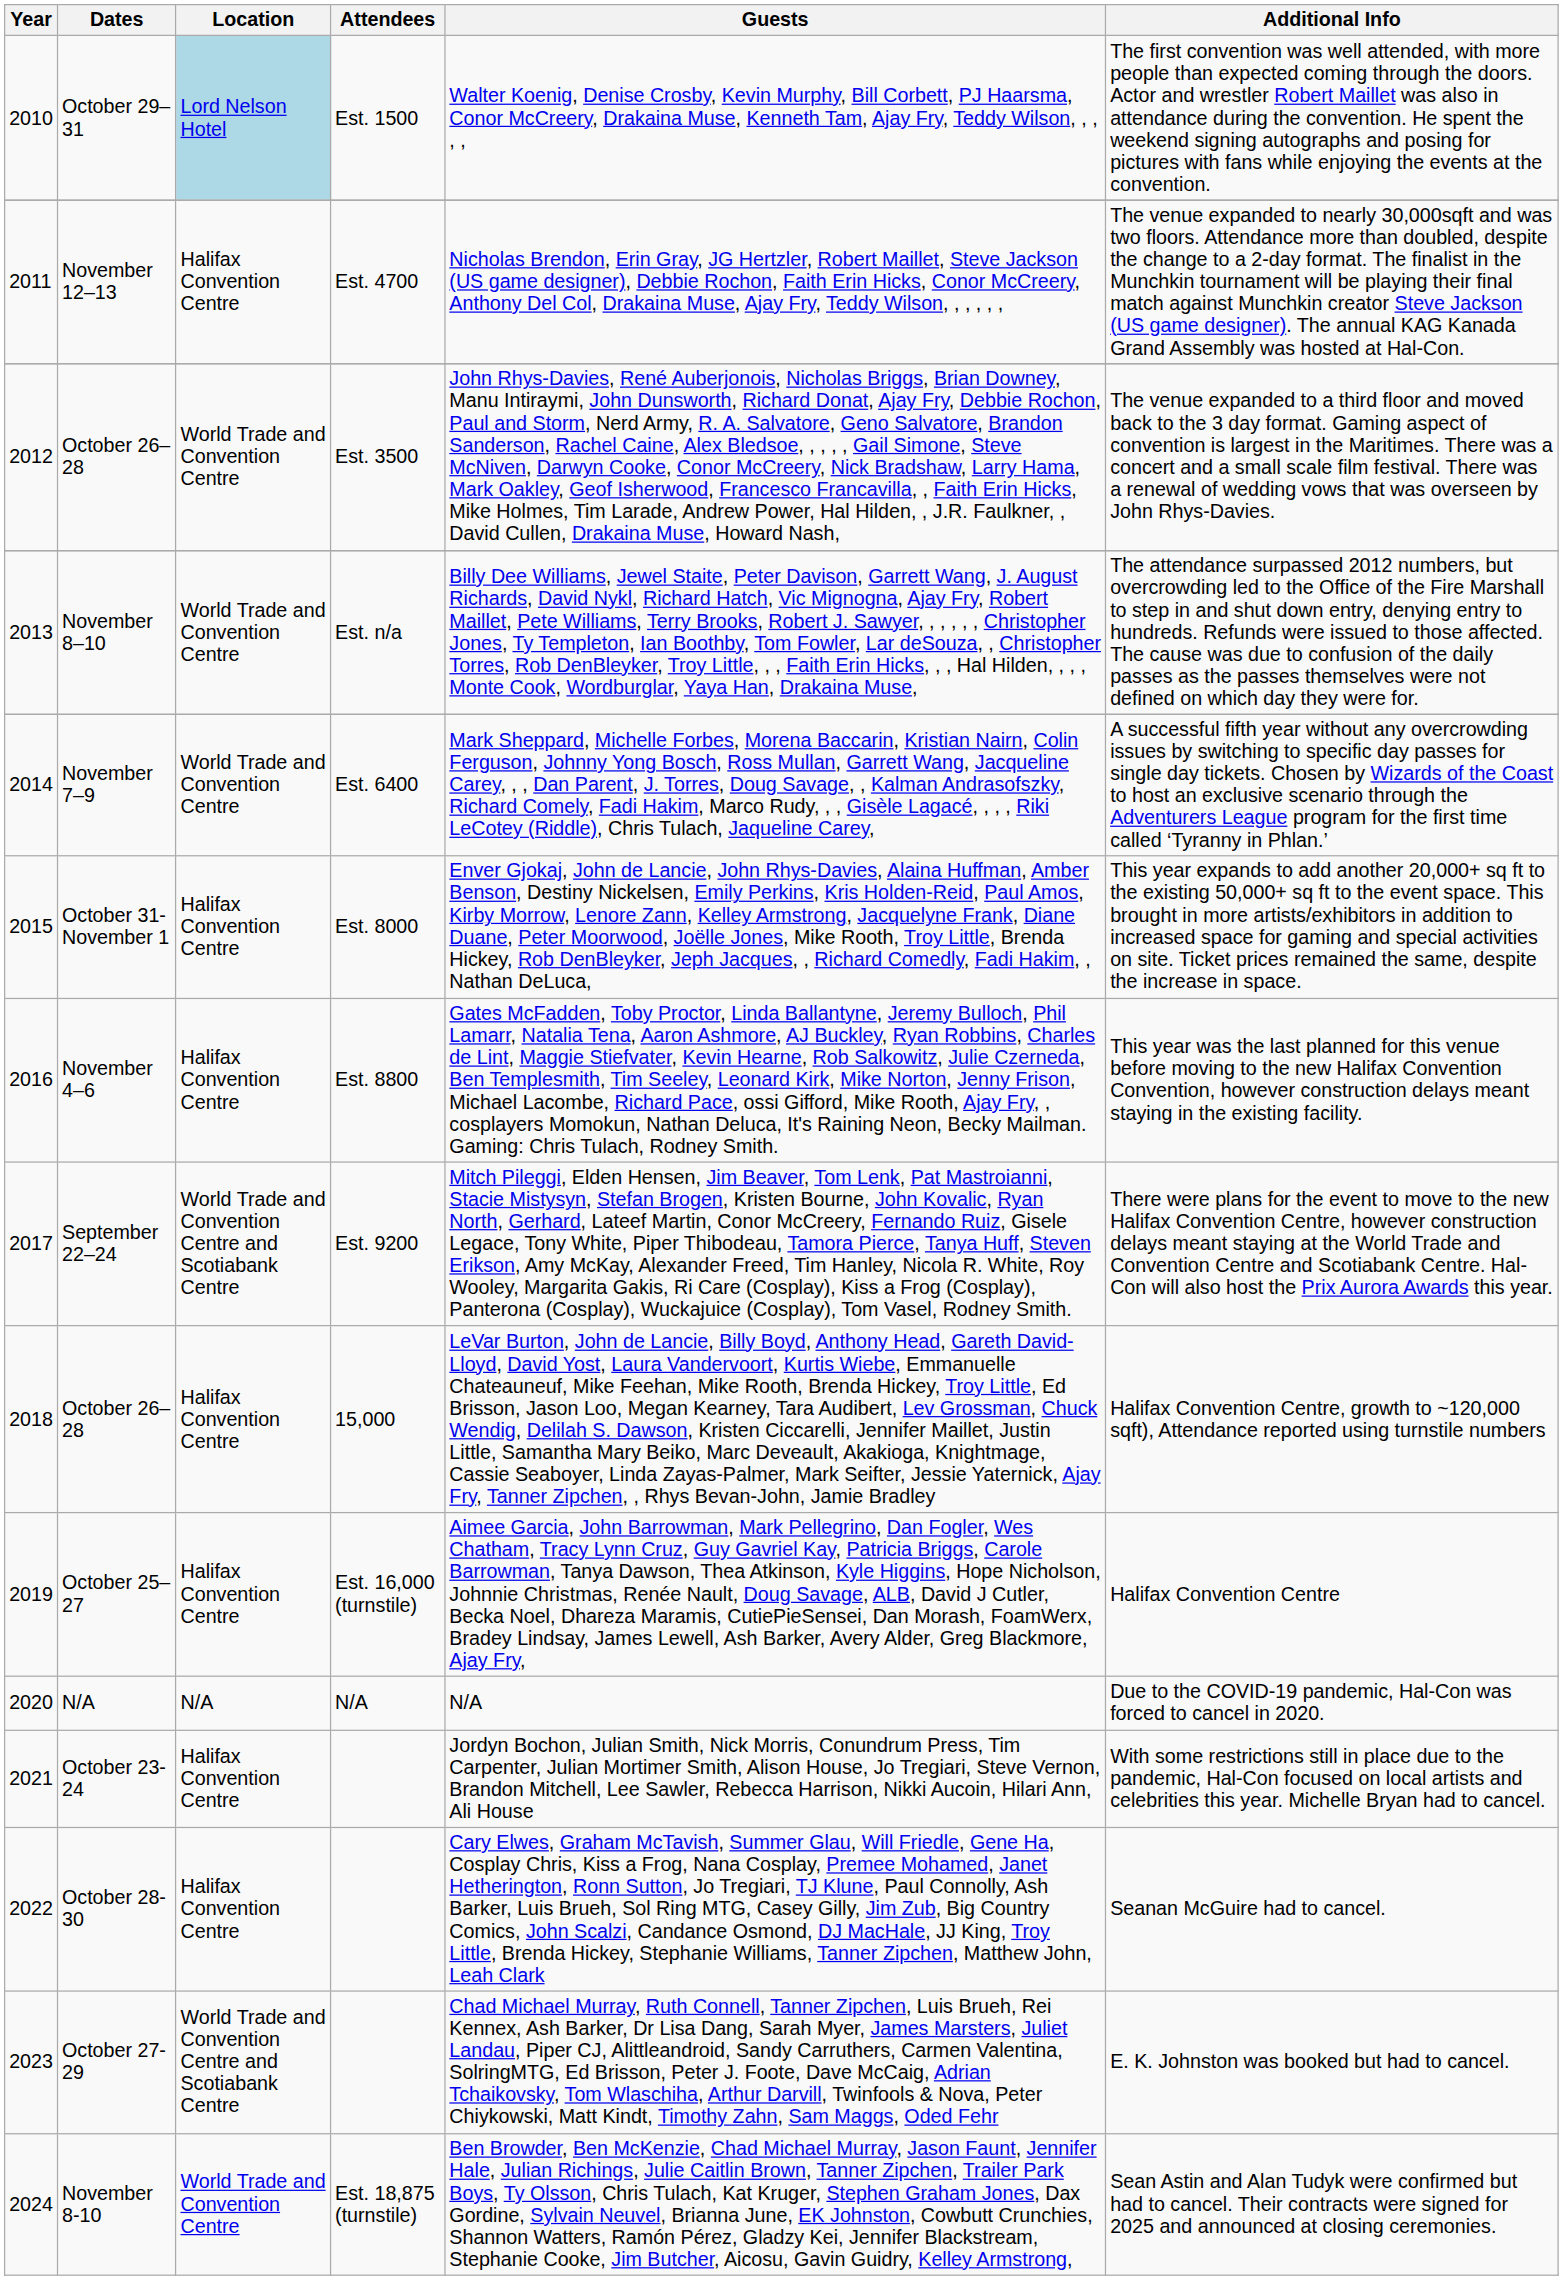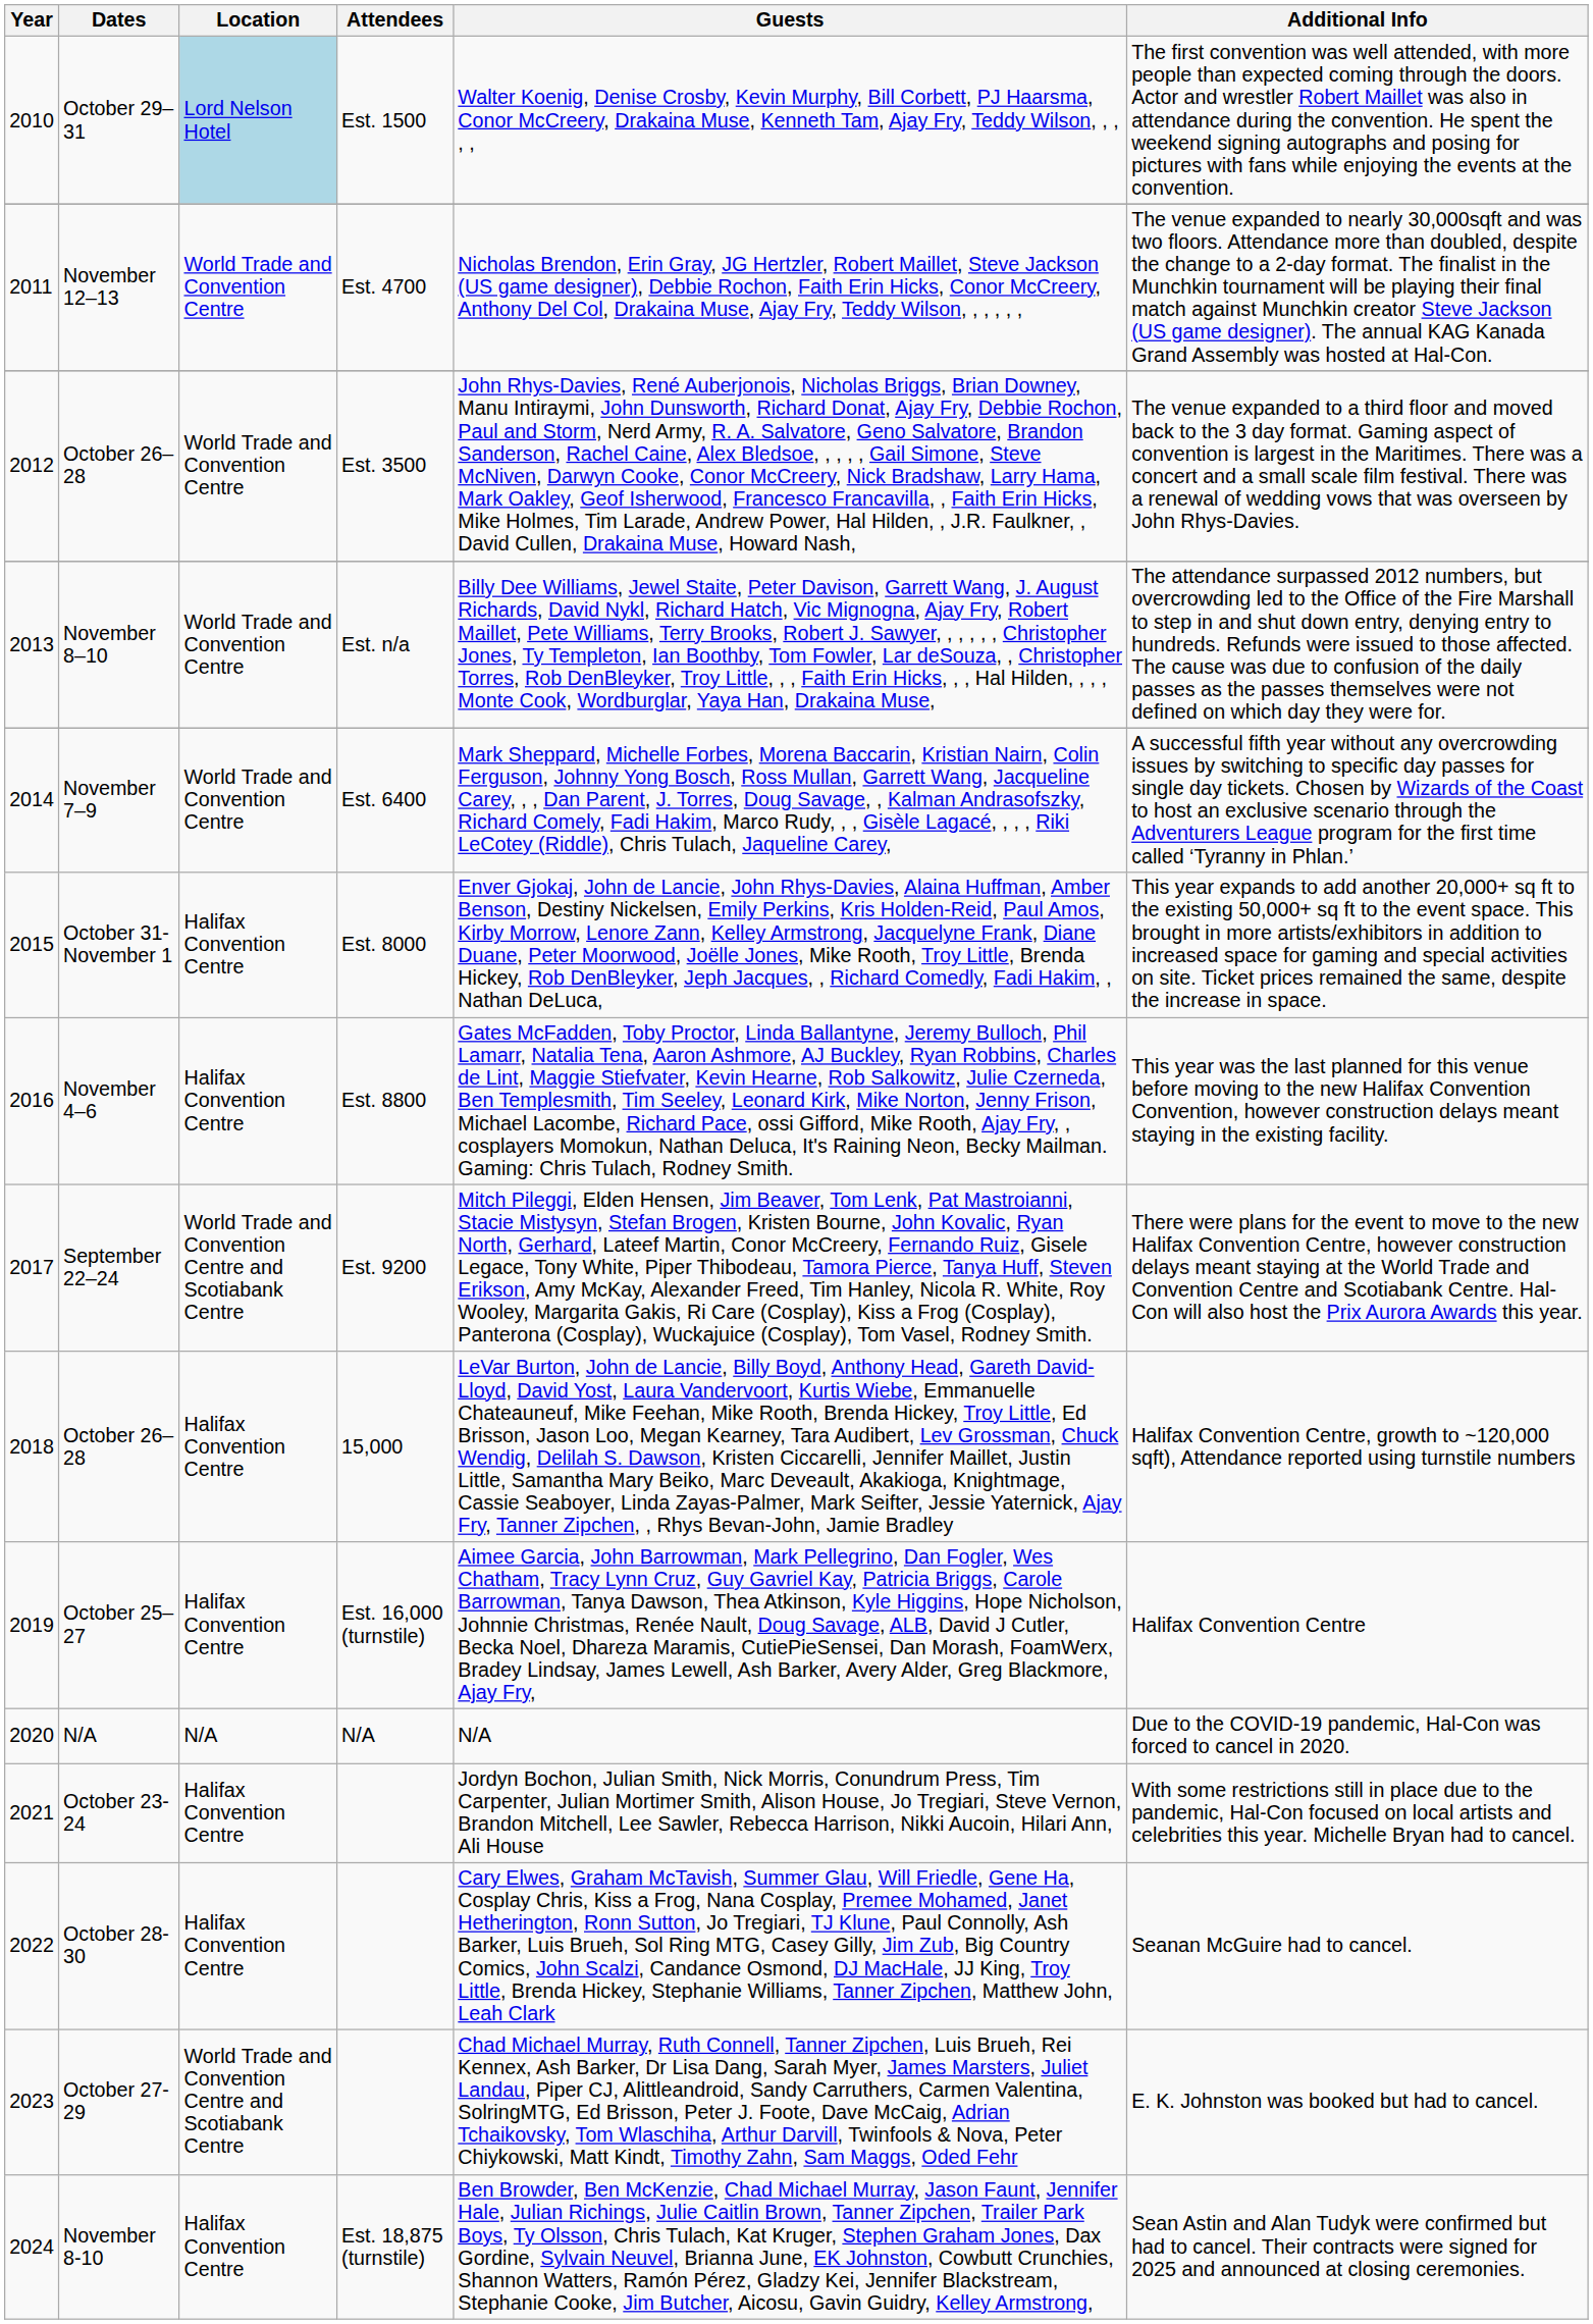November 12–13 | Location: Halifax Convention Centre -> World Trade and Convention Centre
November 8-10 | Location: World Trade and Convention Centre -> Halifax Convention Centre
